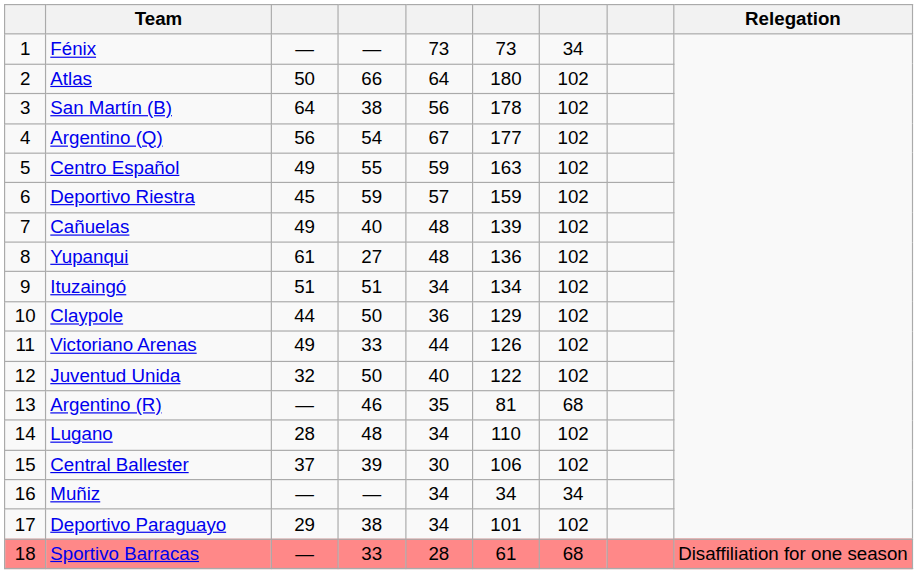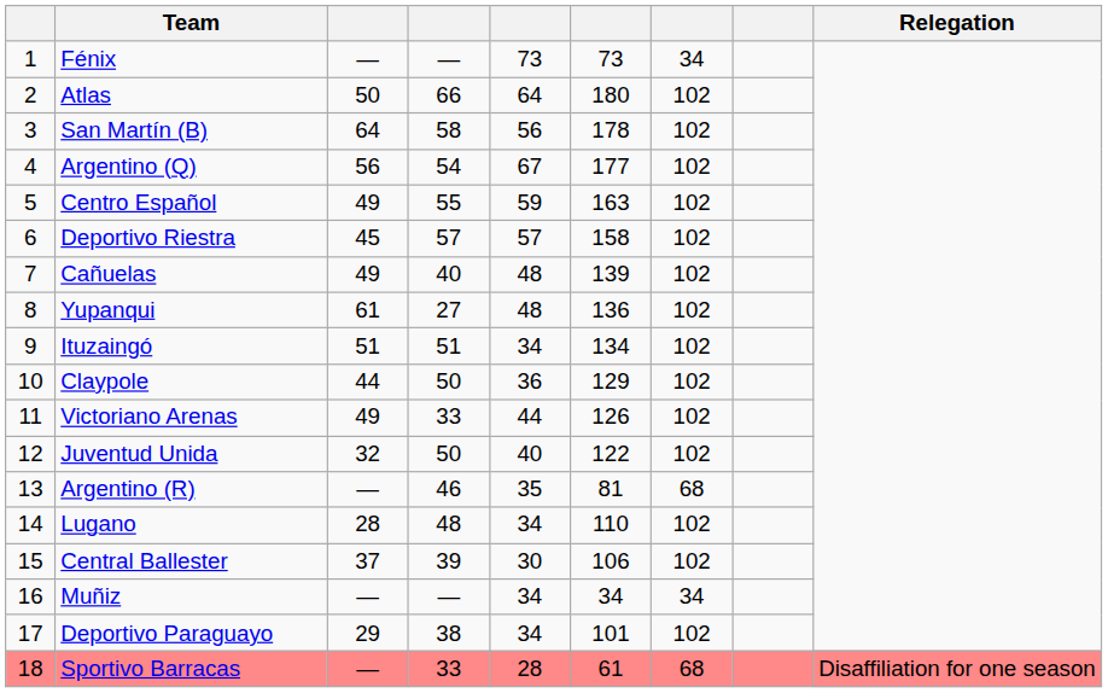San Martín (B) | column 4: 38 -> 58
Deportivo Riestra | column 4: 59 -> 57
Deportivo Riestra | column 6: 159 -> 158
